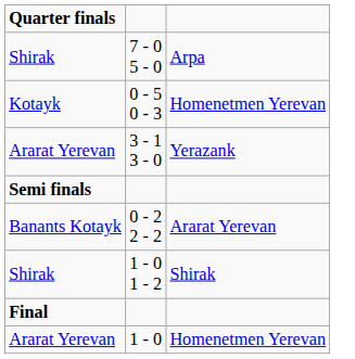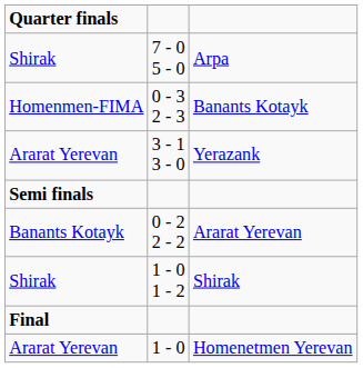- row: Kotayk | 0 - 5 0 - 3 | Homenetmen Yerevan
+ row: Homenmen-FIMA | 0 - 3 2 - 3 | Banants Kotayk
